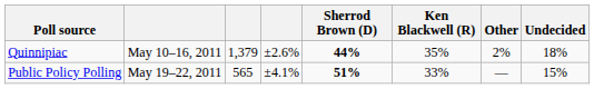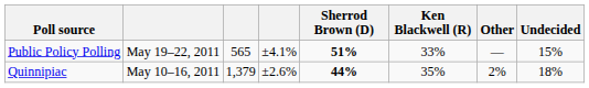rows swapped: Quinnipiac <-> Public Policy Polling
